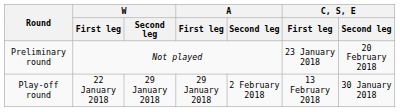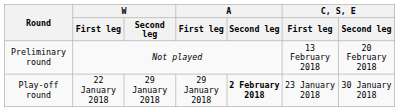Preliminary round | C, S, E / First leg: 23 January 2018 -> 13 February 2018
Play-off round | A / Second leg: normal -> bold
Play-off round | C, S, E / First leg: 13 February 2018 -> 23 January 2018
